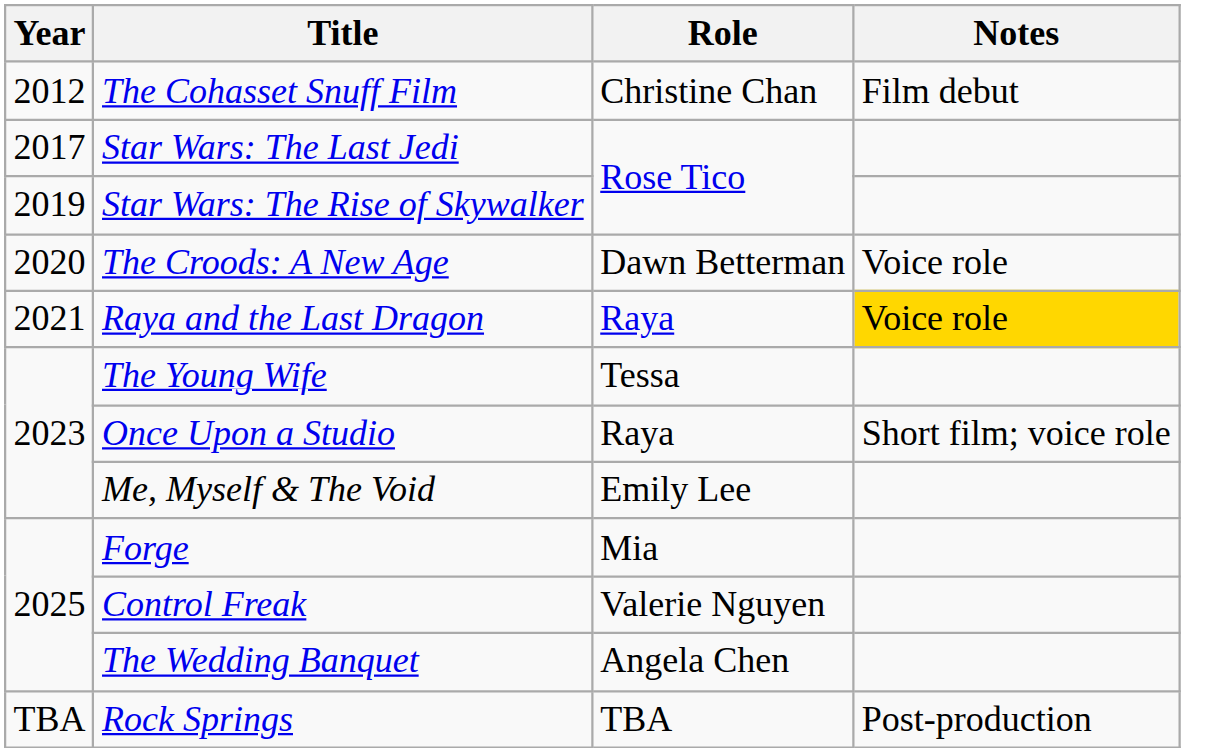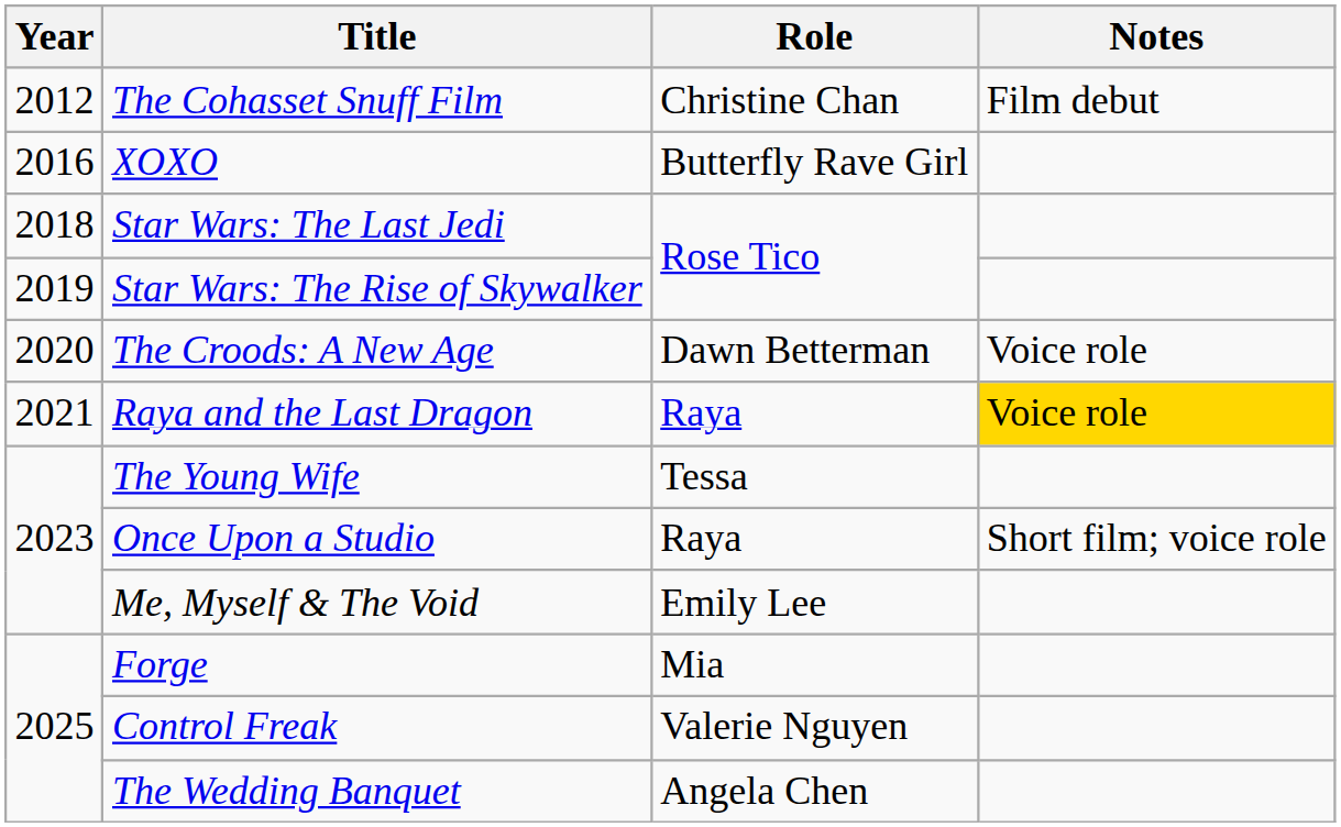+ row: 2016 | XOXO | Butterfly Rave Girl
Star Wars: The Last Jedi | Year: 2017 -> 2018
- row: TBA | Rock Springs | TBA | Post-production
